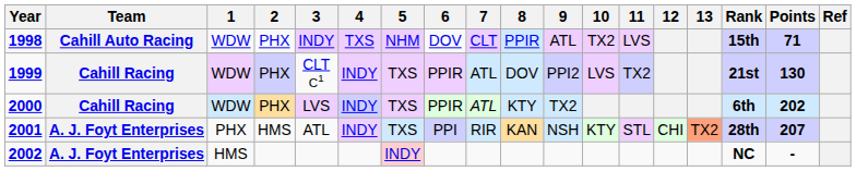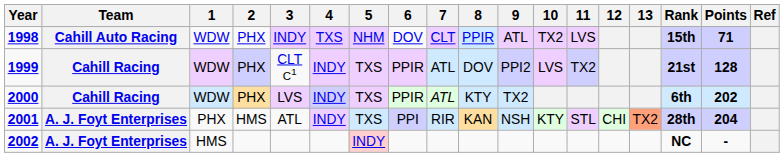1999 | Points: 130 -> 128
2001 | Points: 207 -> 204
